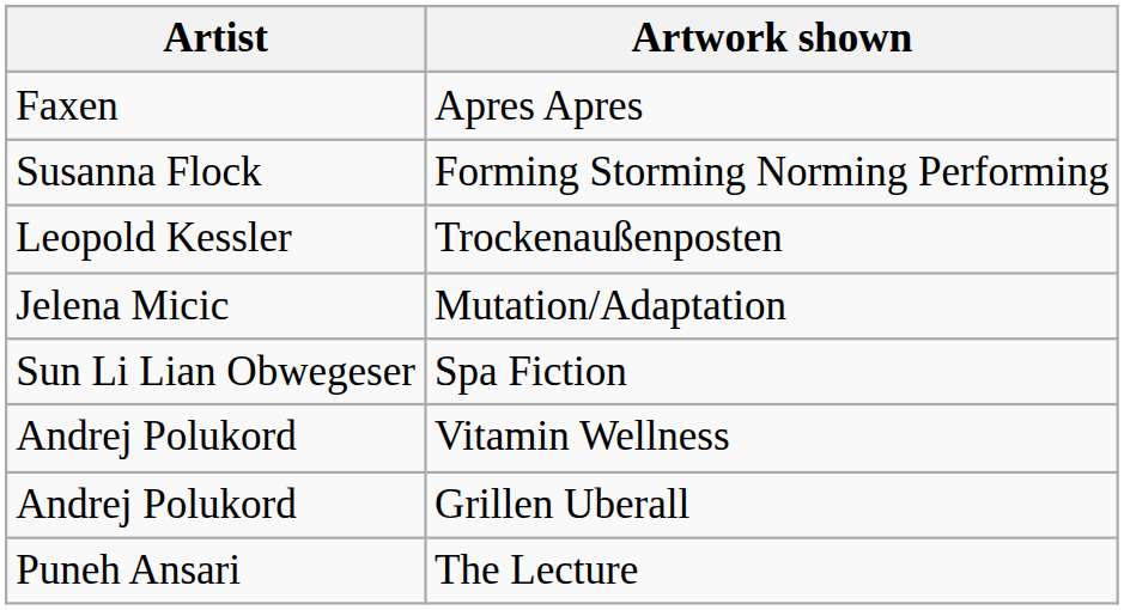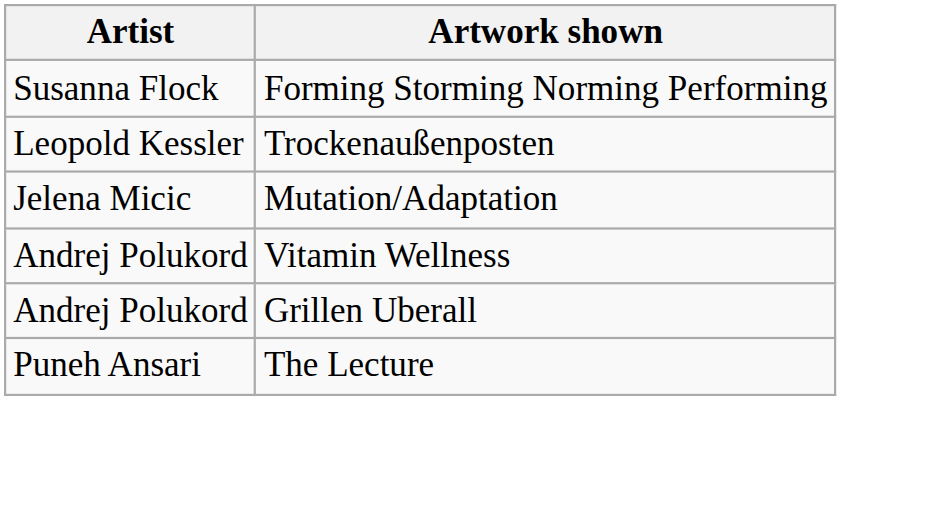- row: Faxen | Apres Apres
- row: Sun Li Lian Obwegeser | Spa Fiction
